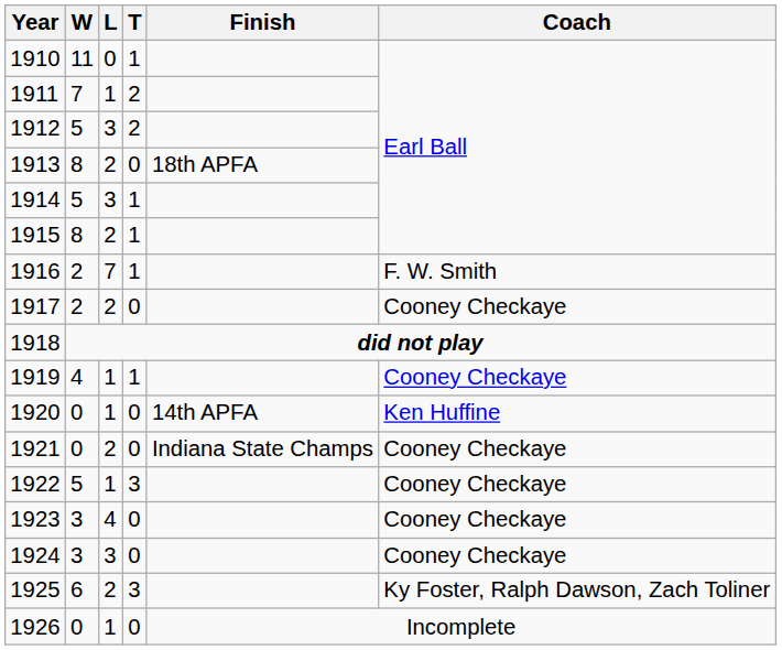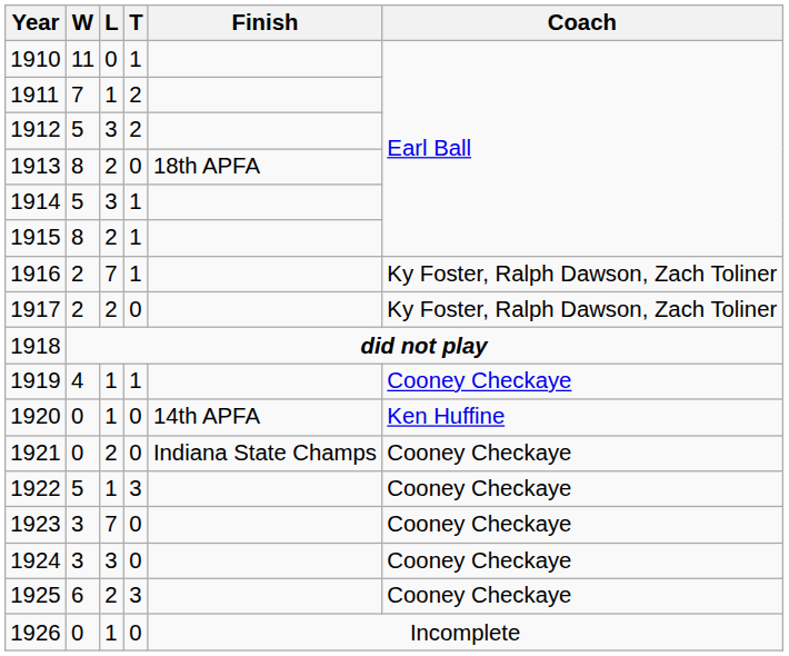1916 | Coach: F. W. Smith -> Ky Foster, Ralph Dawson, Zach Toliner
1917 | Coach: Cooney Checkaye -> Ky Foster, Ralph Dawson, Zach Toliner
1923 | L: 4 -> 7
1925 | Coach: Ky Foster, Ralph Dawson, Zach Toliner -> Cooney Checkaye
